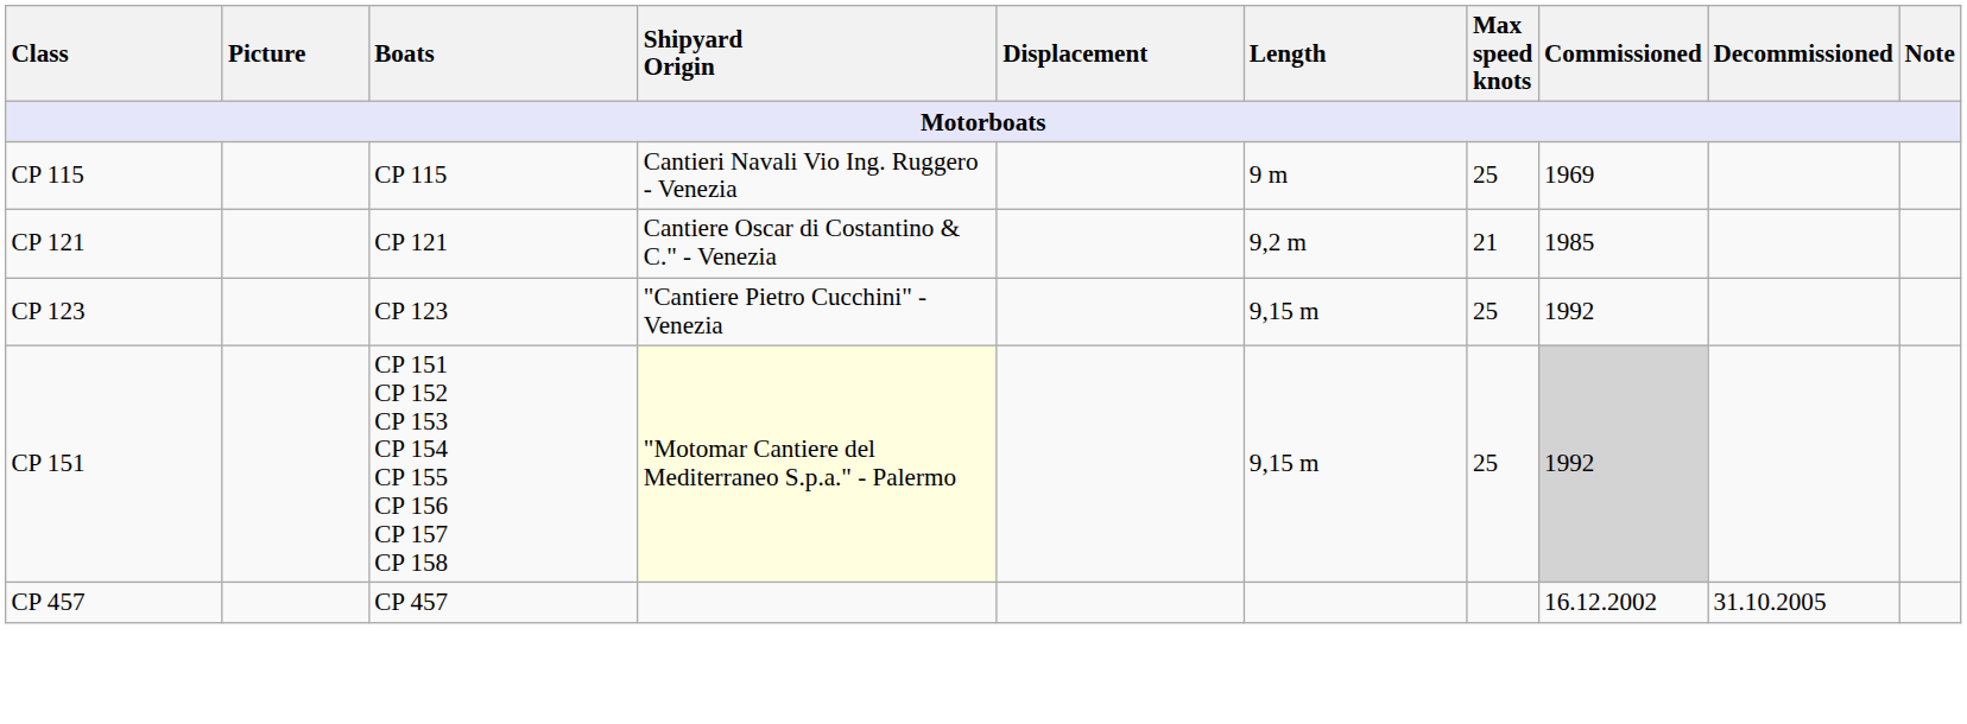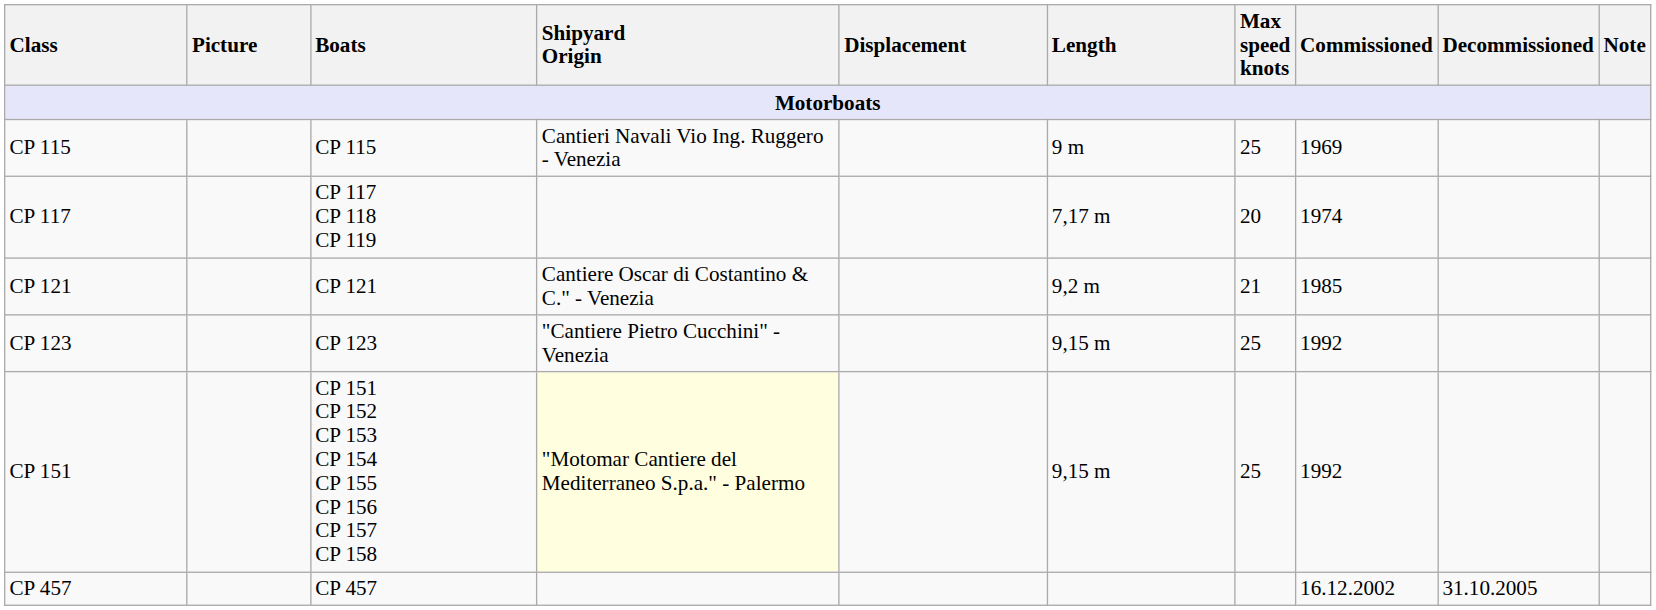+ row: CP 117 | CP 117 CP 118 CP 119 | 7,17 m | 20 | 1974
CP 151 | Commissioned: lightgrey background -> no background
